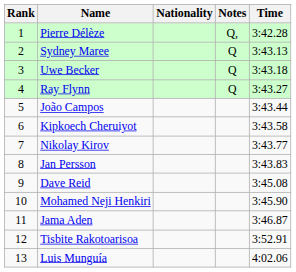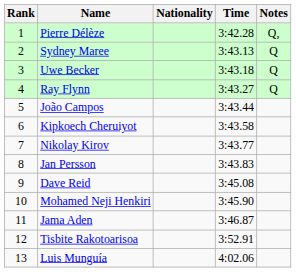columns swapped: Time <-> Notes
